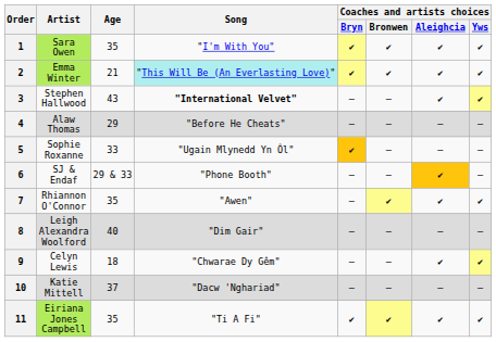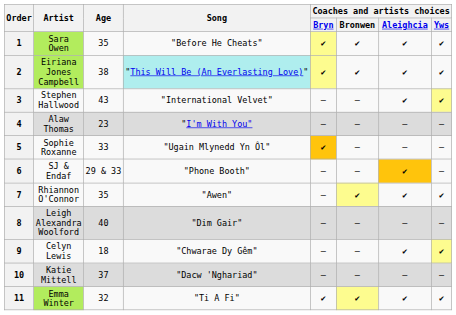1 | Song: "I'm With You" -> "Before He Cheats"
2 | Artist: Emma Winter -> Eiriana Jones Campbell
2 | Age: 21 -> 38
3 | Song: bold -> normal
4 | Age: 29 -> 23
4 | Song: "Before He Cheats" -> "I'm With You"
11 | Artist: Eiriana Jones Campbell -> Emma Winter
11 | Age: 35 -> 32
